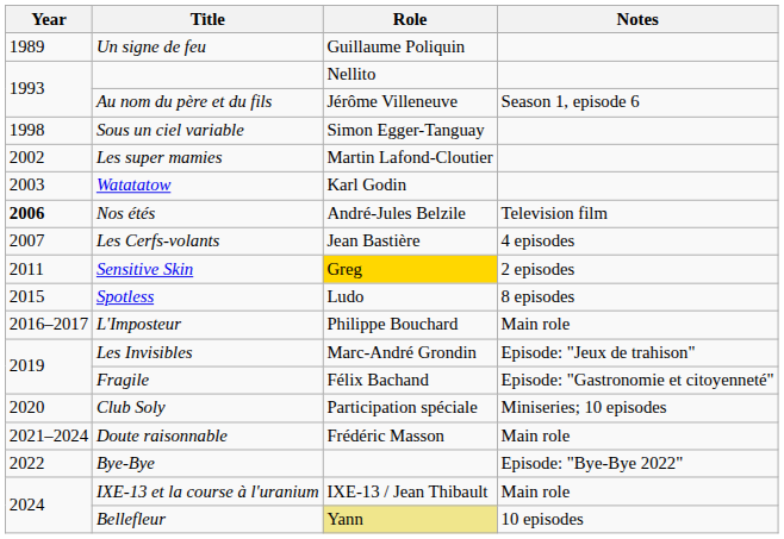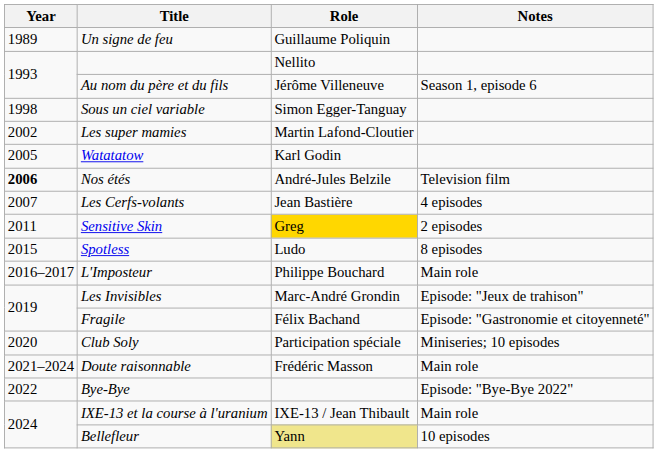Watatatow | Year: 2003 -> 2005
